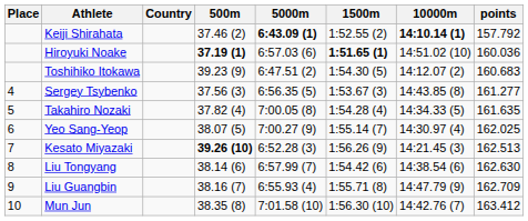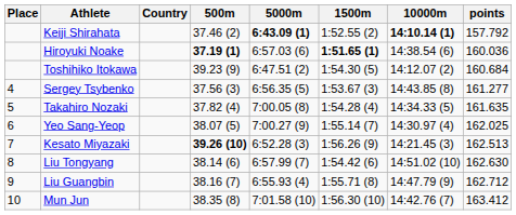Hiroyuki Noake | 10000m: 14:51.02 (10) -> 14:38.54 (6)
Toshihiko Itokawa | points: 160.683 -> 160.684
Liu Tongyang | 10000m: 14:38.54 (6) -> 14:51.02 (10)
Liu Guangbin | points: 162.709 -> 162.712
